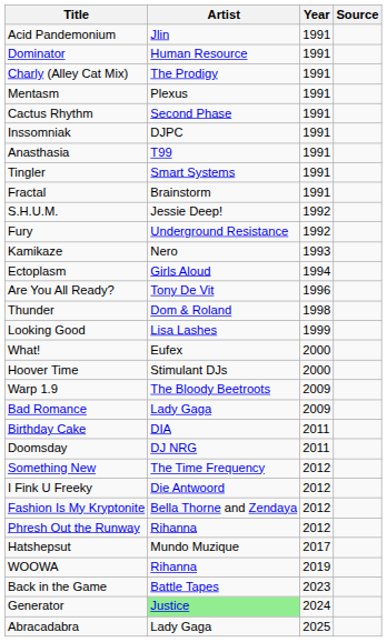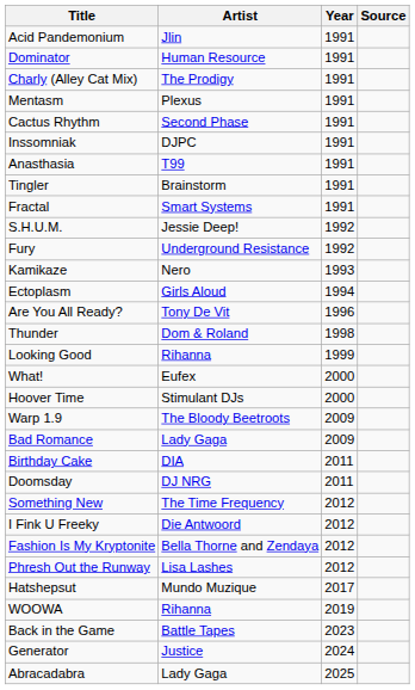Tingler | Artist: Smart Systems -> Brainstorm
Fractal | Artist: Brainstorm -> Smart Systems
Looking Good | Artist: Lisa Lashes -> Rihanna
Phresh Out the Runway | Artist: Rihanna -> Lisa Lashes
Generator | Artist: lightgreen background -> no background
